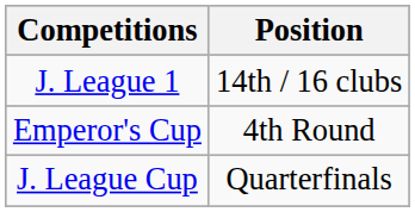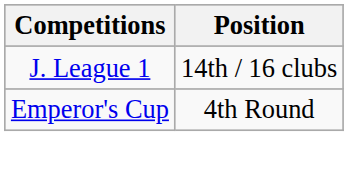- row: J. League Cup | Quarterfinals
